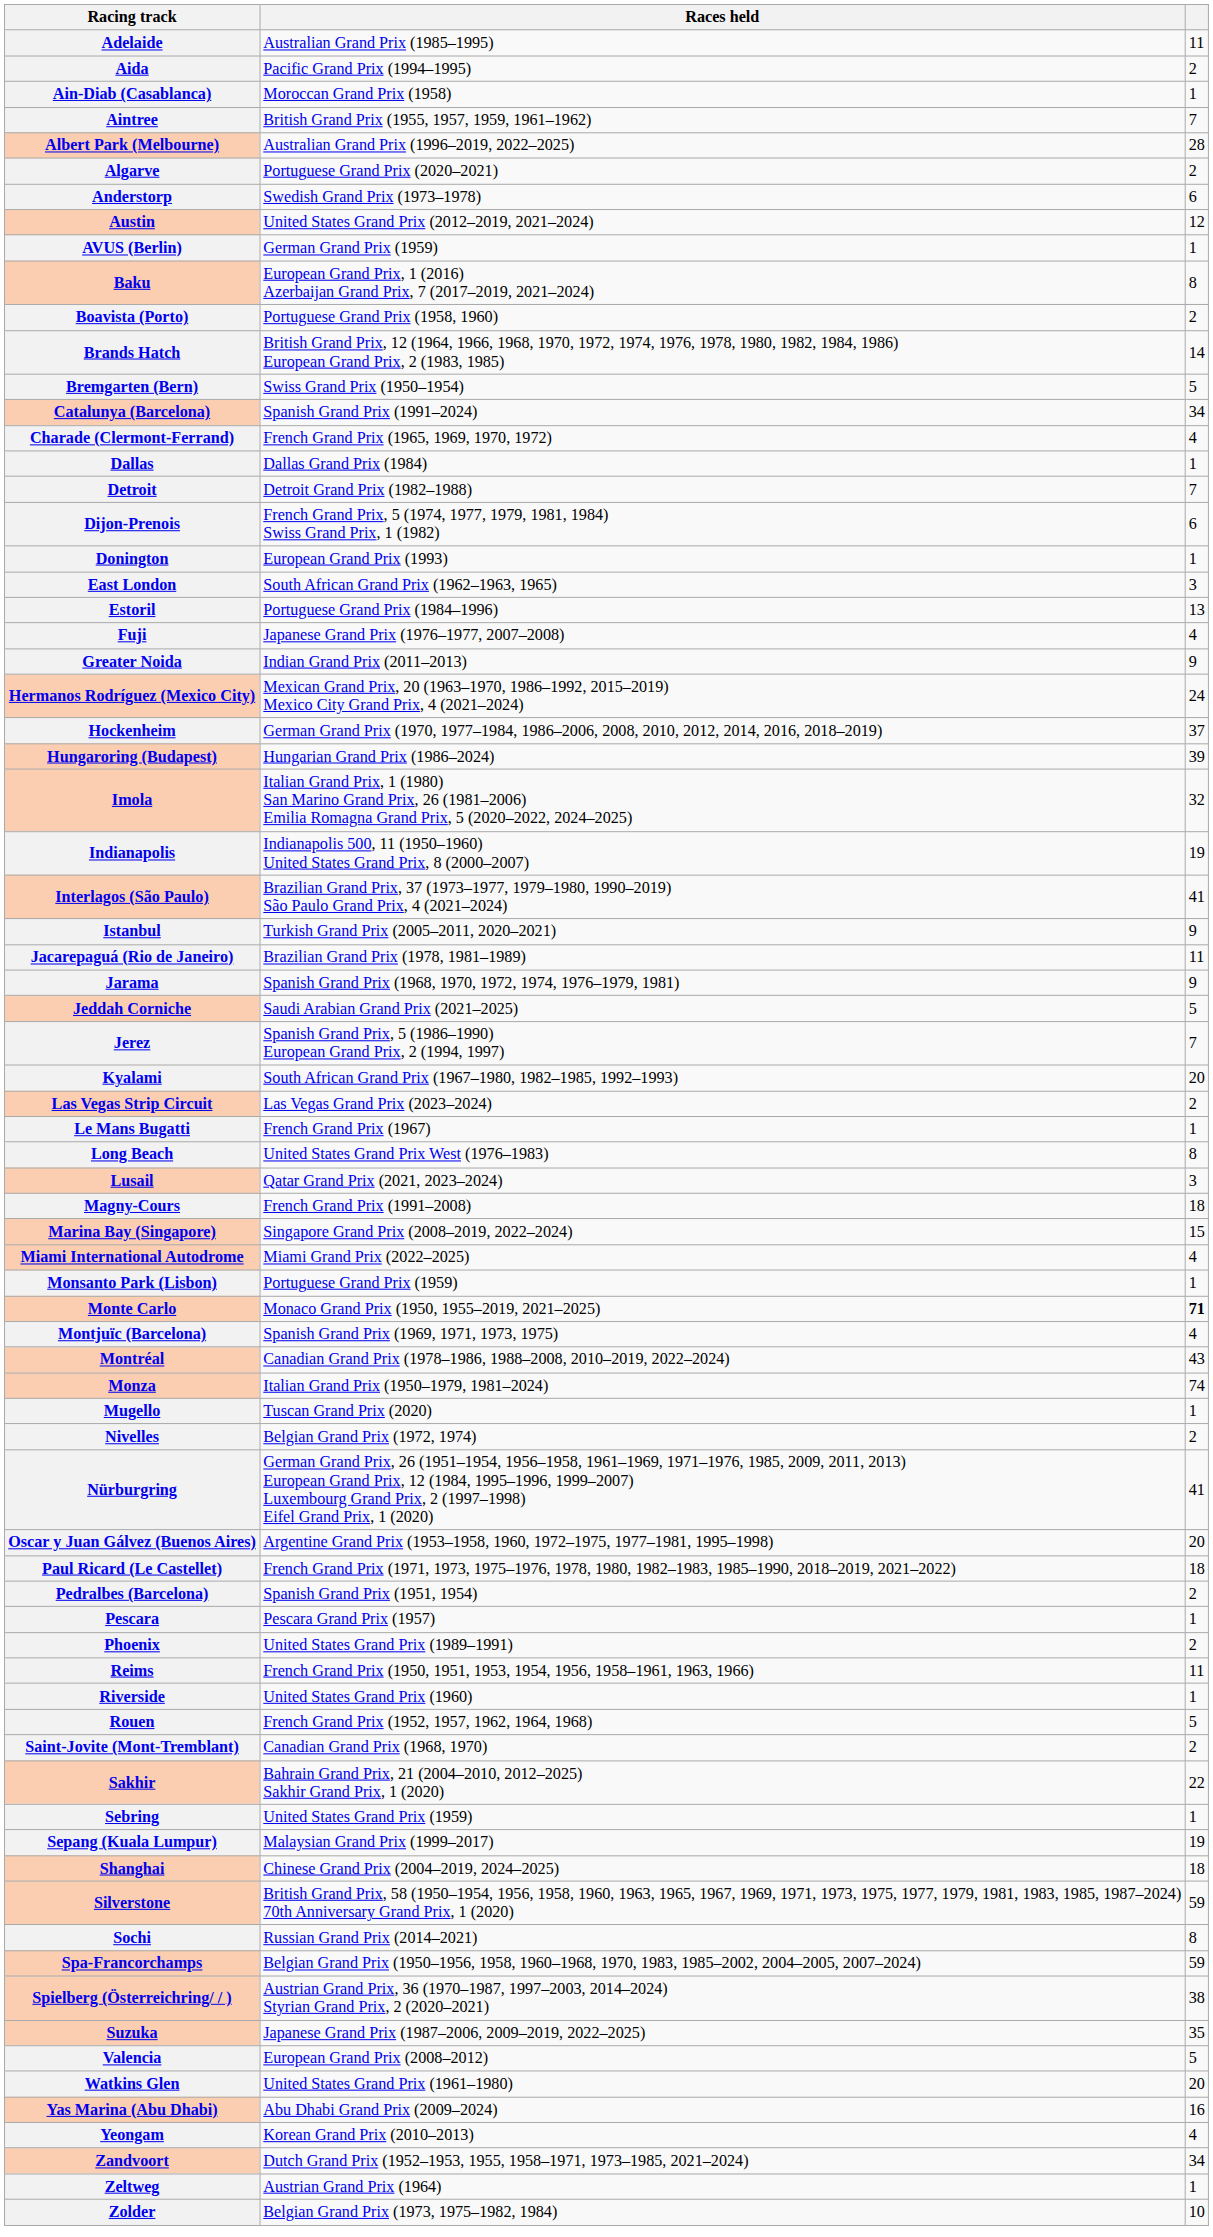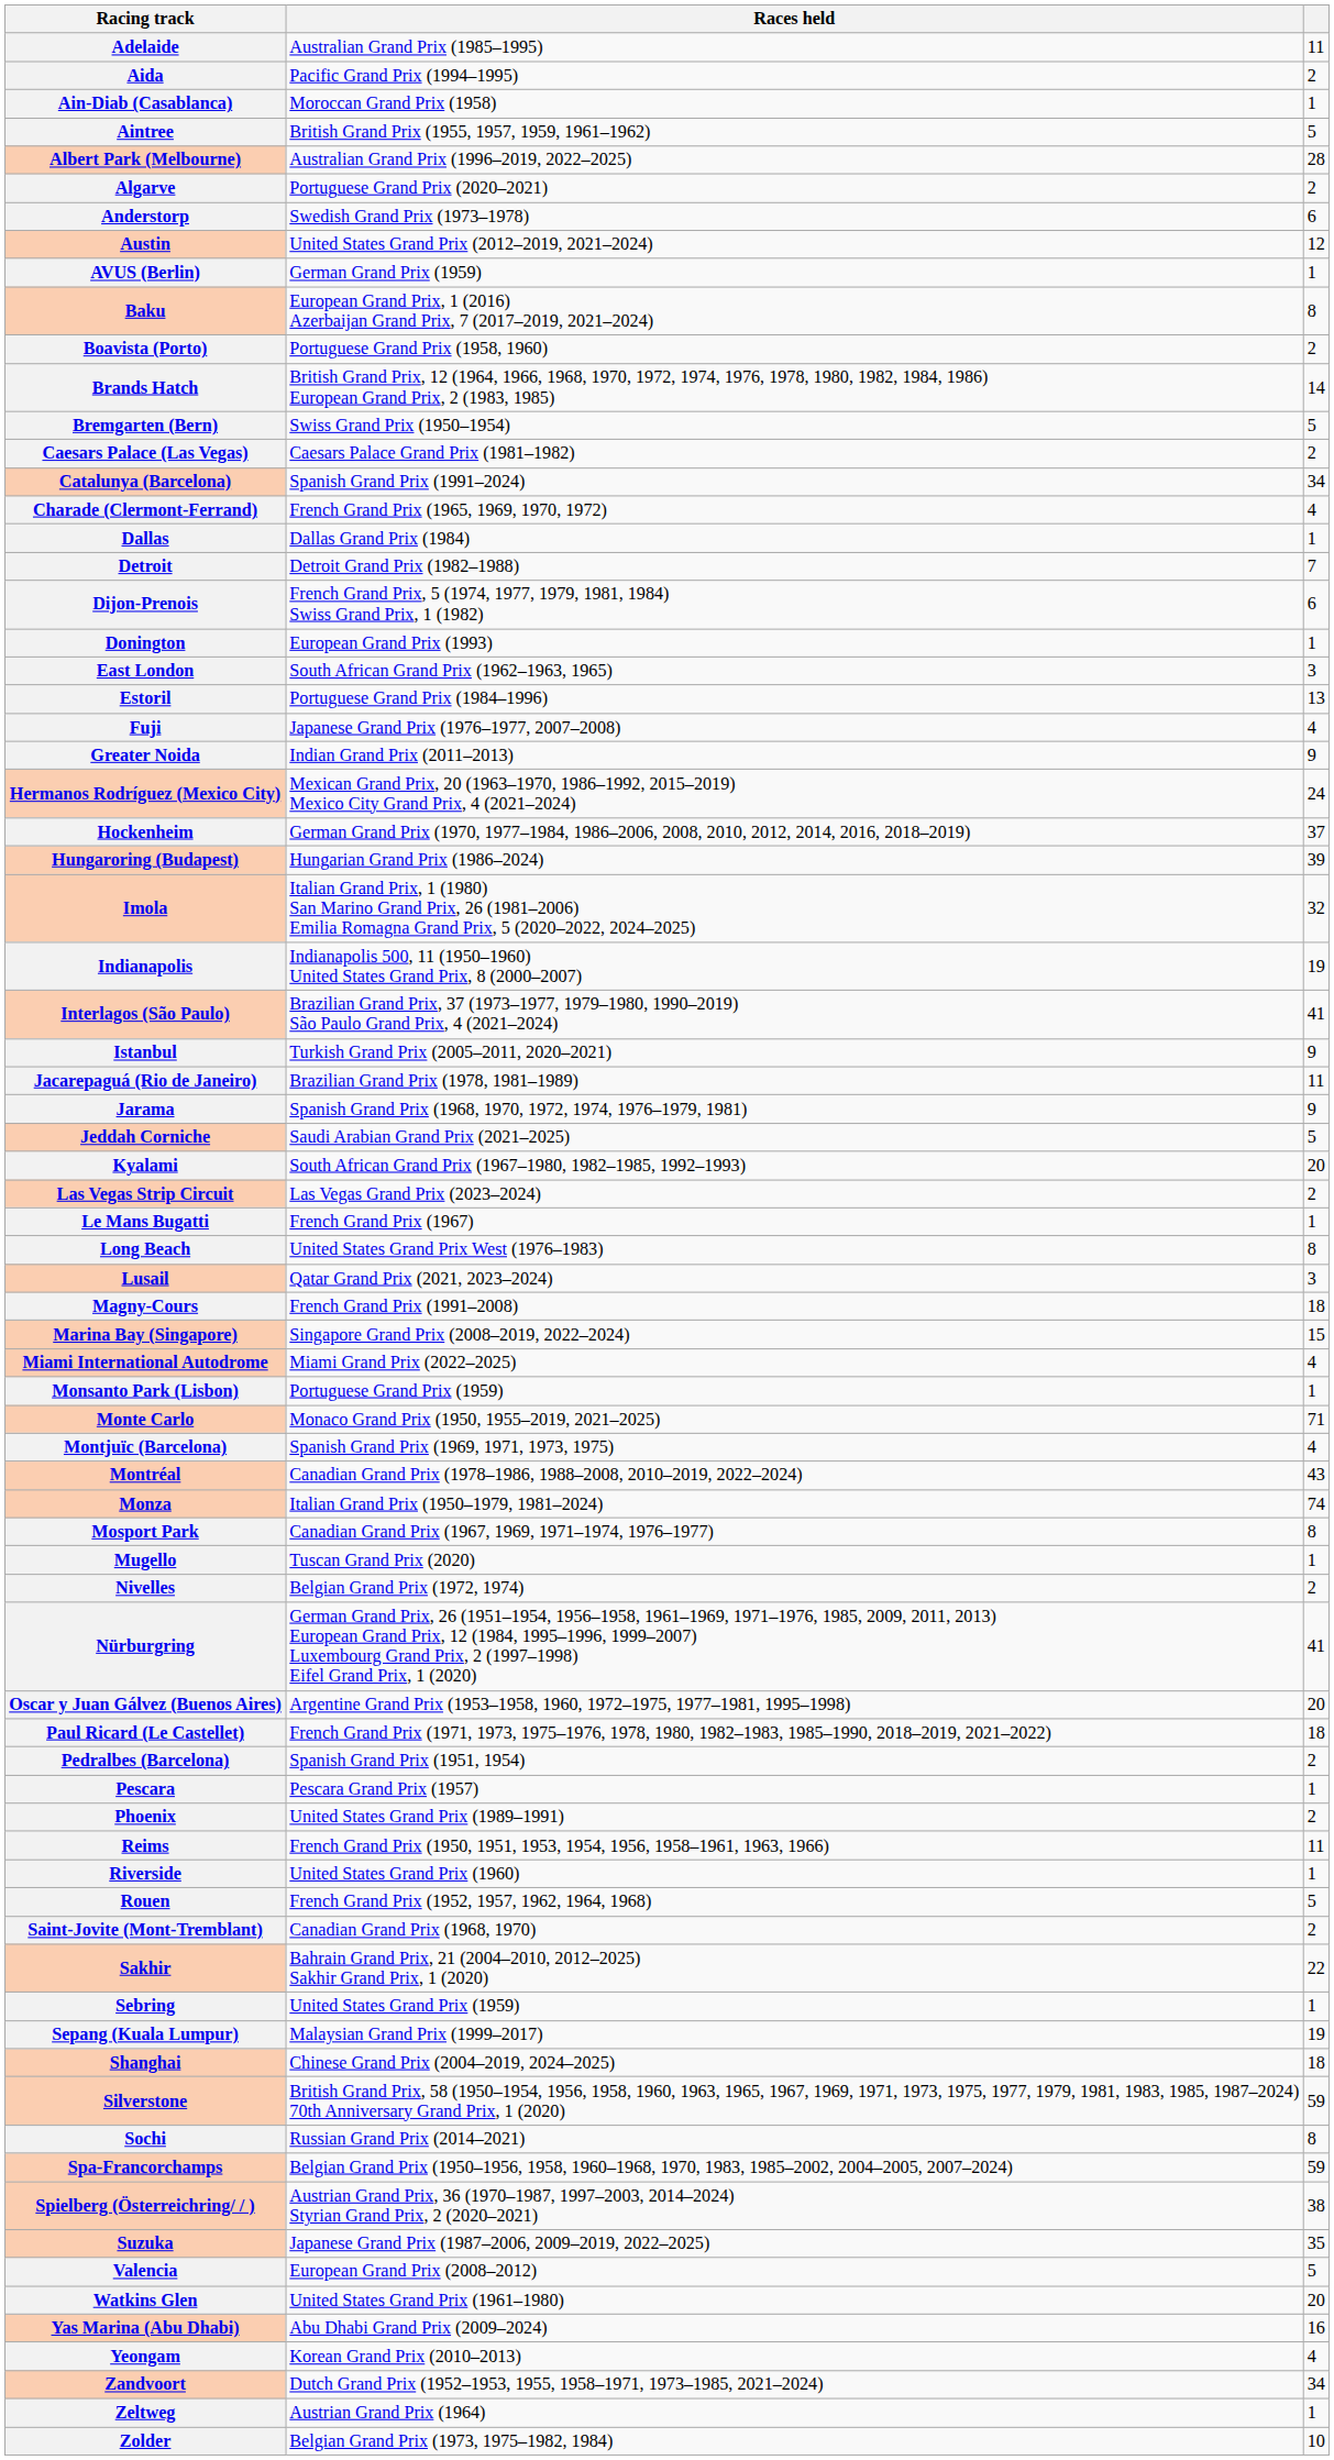Aintree | column 3: 7 -> 5
+ row: Caesars Palace (Las Vegas) | Caesars Palace Grand Prix (1981–1982) | 2
- row: Jerez | Spanish Grand Prix, 5 (1986–1990) European Grand Prix, 2 (1994, 1997) | 7
Monte Carlo | column 3: bold -> normal
+ row: Mosport Park | Canadian Grand Prix (1967, 1969, 1971–1974, 1976–1977) | 8
